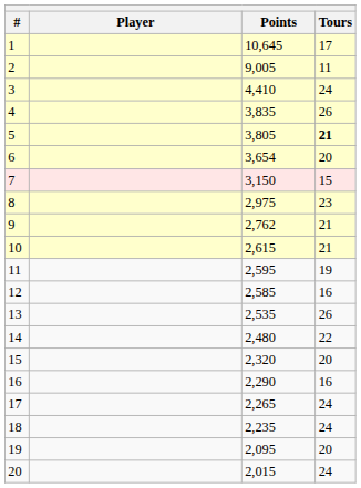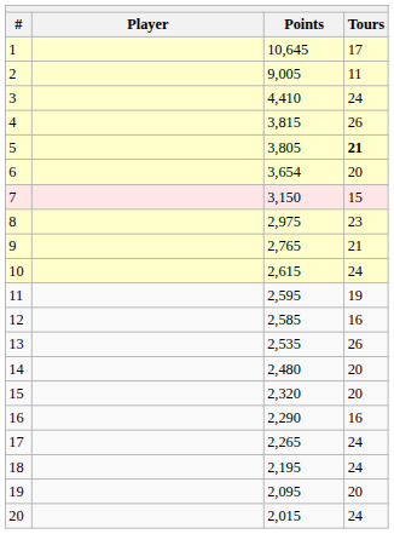4 | Points: 3,835 -> 3,815
9 | Points: 2,762 -> 2,765
10 | Tours: 21 -> 24
14 | Tours: 22 -> 20
18 | Points: 2,235 -> 2,195
